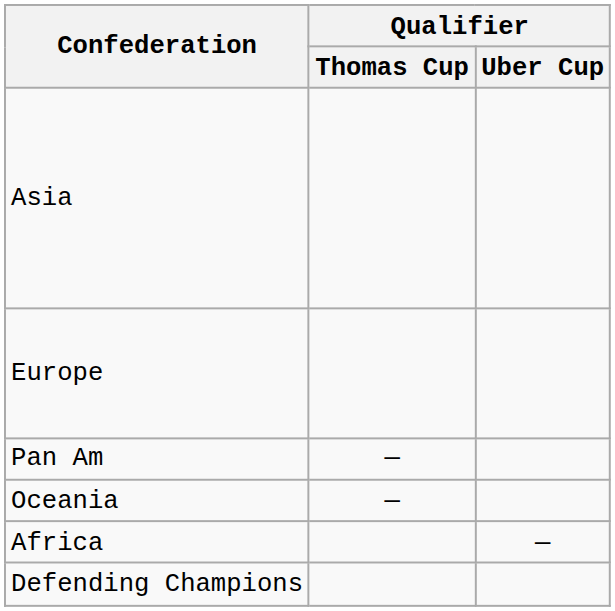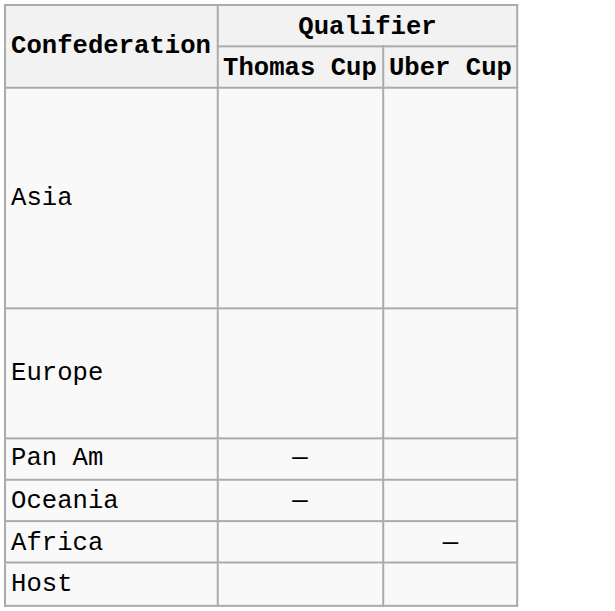- row: Defending Champions
+ row: Host
